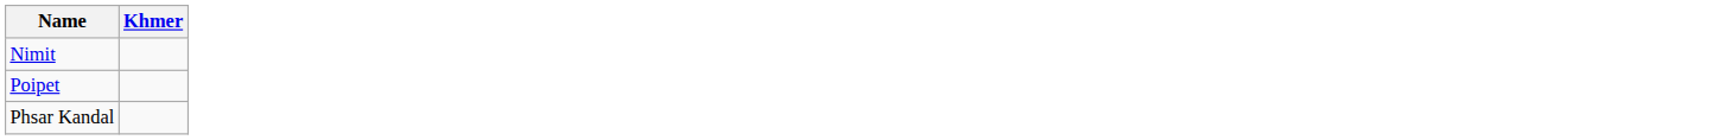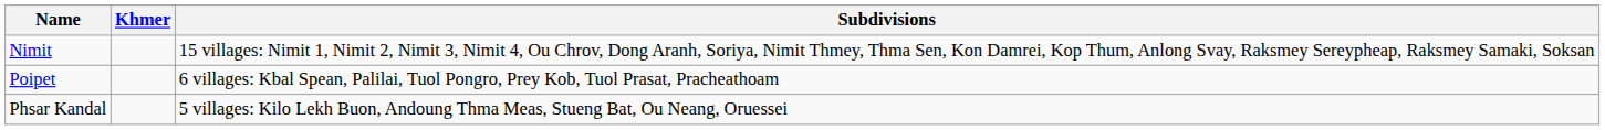+ column: Subdivisions | 15 villages: Nimit 1, Nimit 2, Nimit 3, Nimit 4, Ou Chrov, Dong Aranh, Soriya, Nimit Thmey, Thma Sen, Kon Damrei, Kop Thum, Anlong Svay, Raksmey Sereypheap, Raksmey Samaki, Soksan | 6 villages: Kbal Spean, Palilai, Tuol Pongro, Prey Kob, Tuol Prasat, Pracheathoam | 5 villages: Kilo Lekh Buon, Andoung Thma Meas, Stueng Bat, Ou Neang, Oruessei
